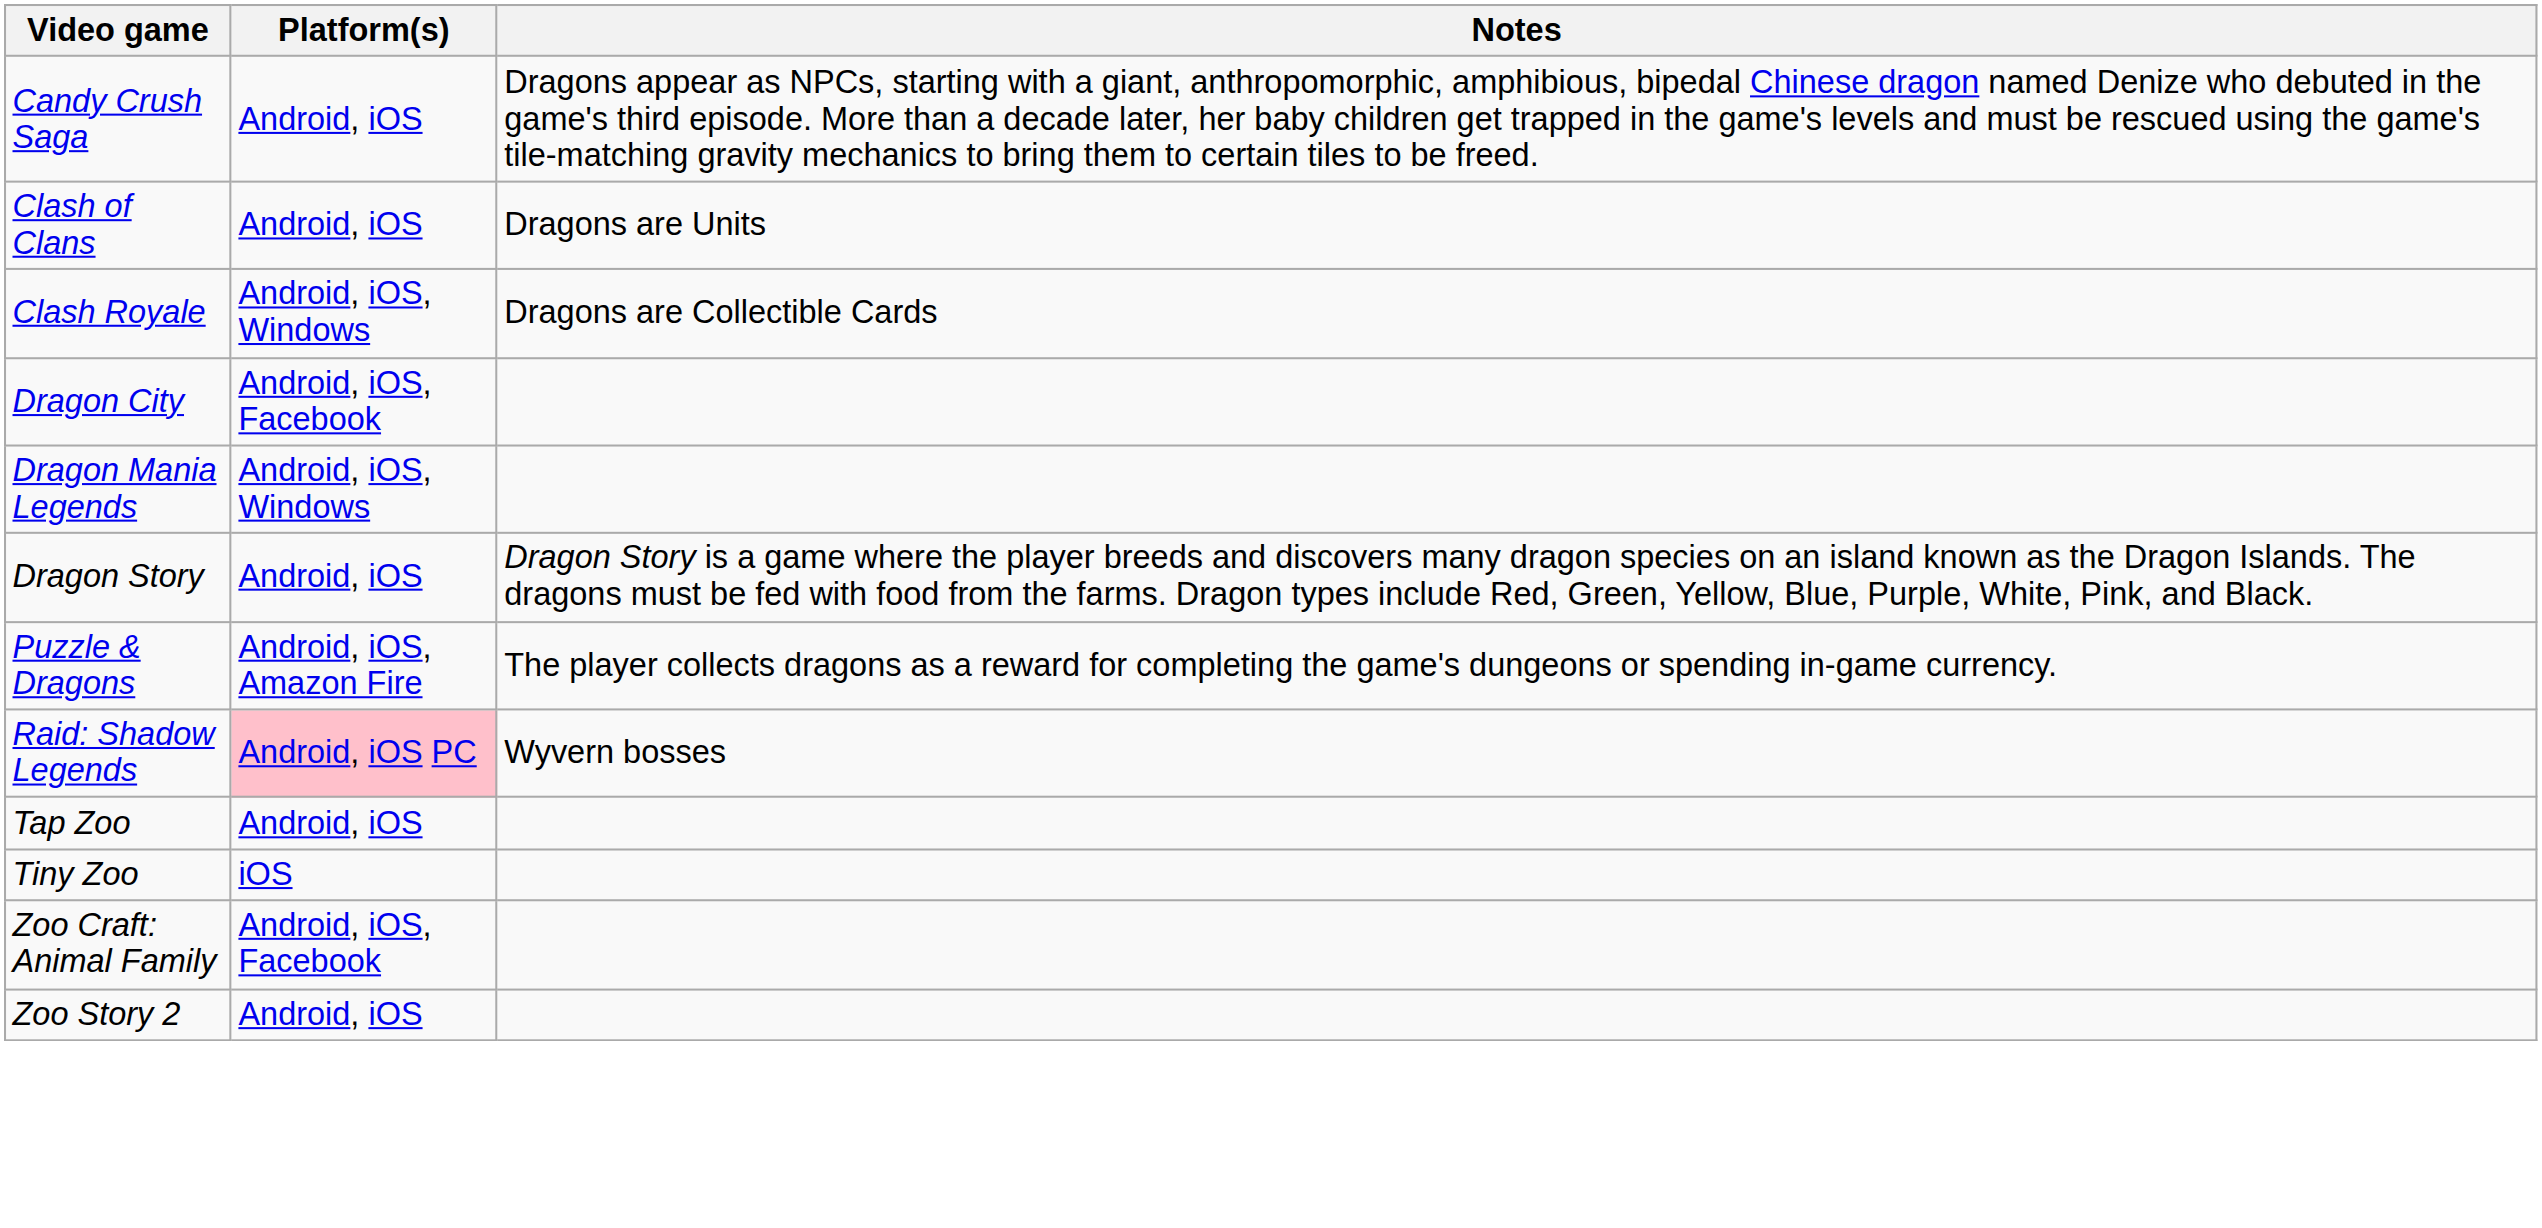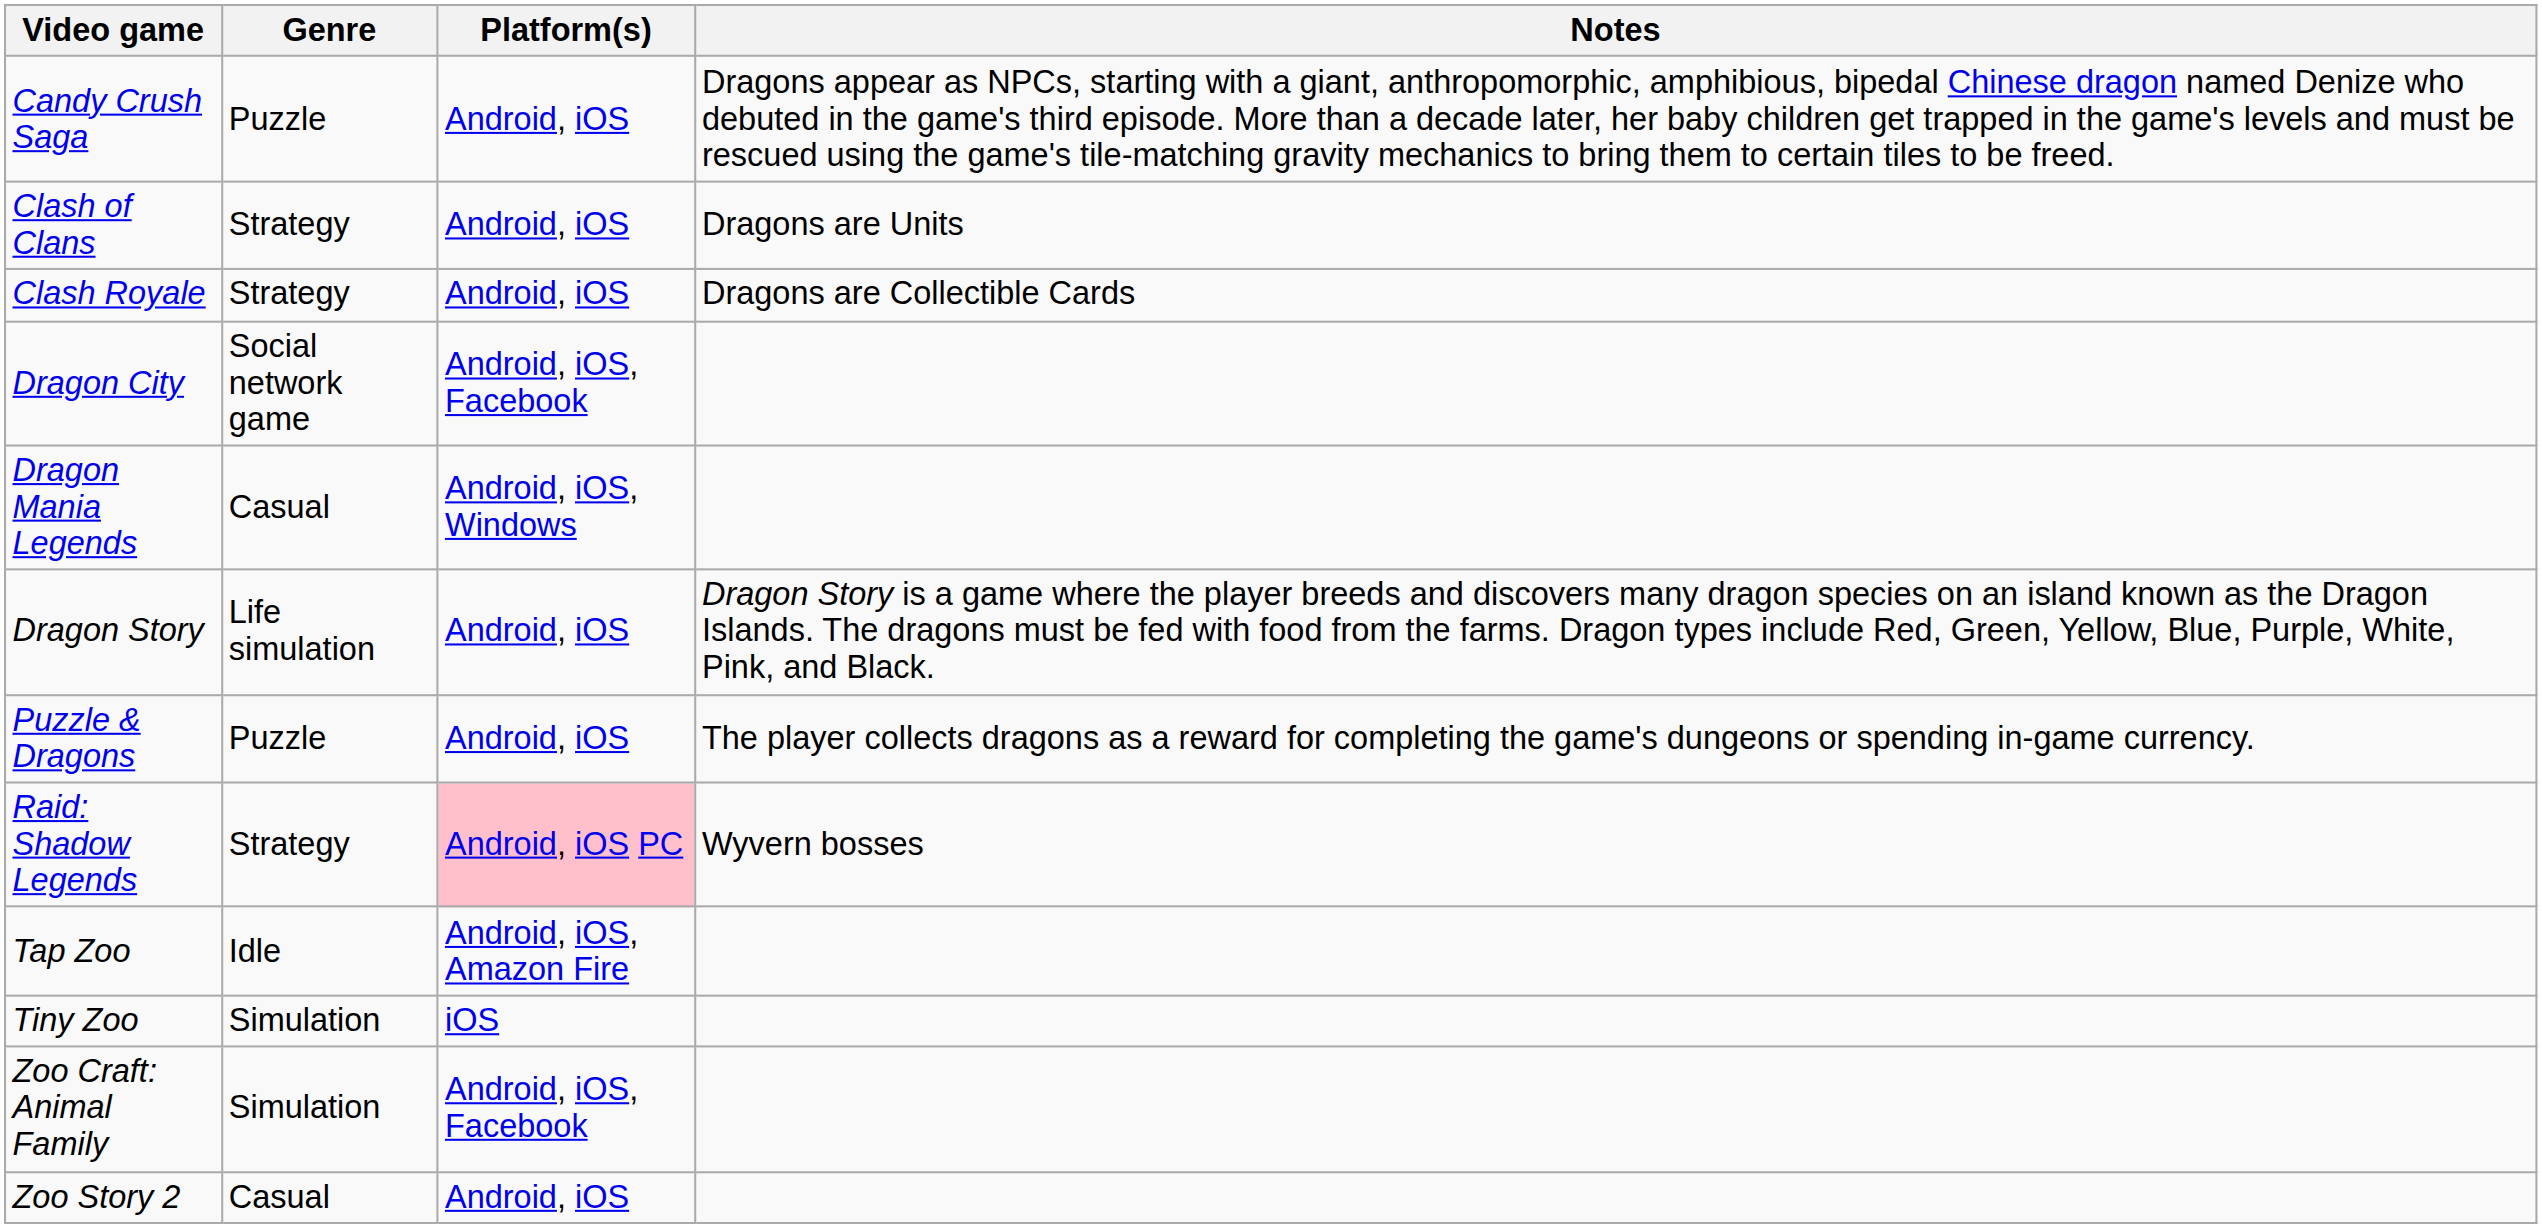+ column: Genre | Puzzle | Strategy | Strategy | Social network game | Casual | Life simulation | Puzzle | Strategy | Idle | Simulation | Simulation | Casual
Clash Royale | Platform(s): Android, iOS, Windows -> Android, iOS
Puzzle & Dragons | Platform(s): Android, iOS, Amazon Fire -> Android, iOS
Tap Zoo | Platform(s): Android, iOS -> Android, iOS, Amazon Fire
